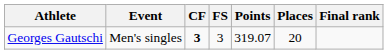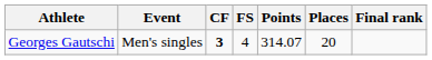Georges Gautschi | FS: 3 -> 4
Georges Gautschi | Points: 319.07 -> 314.07
